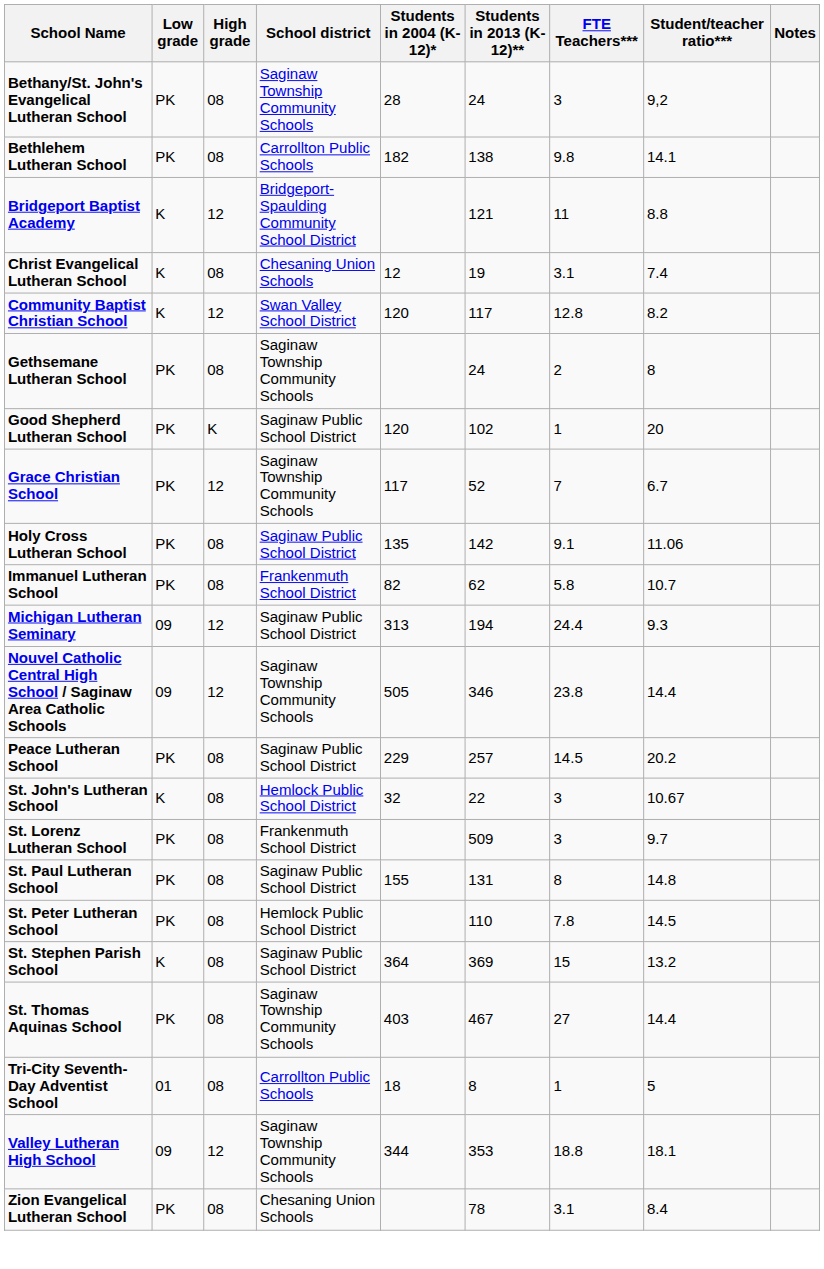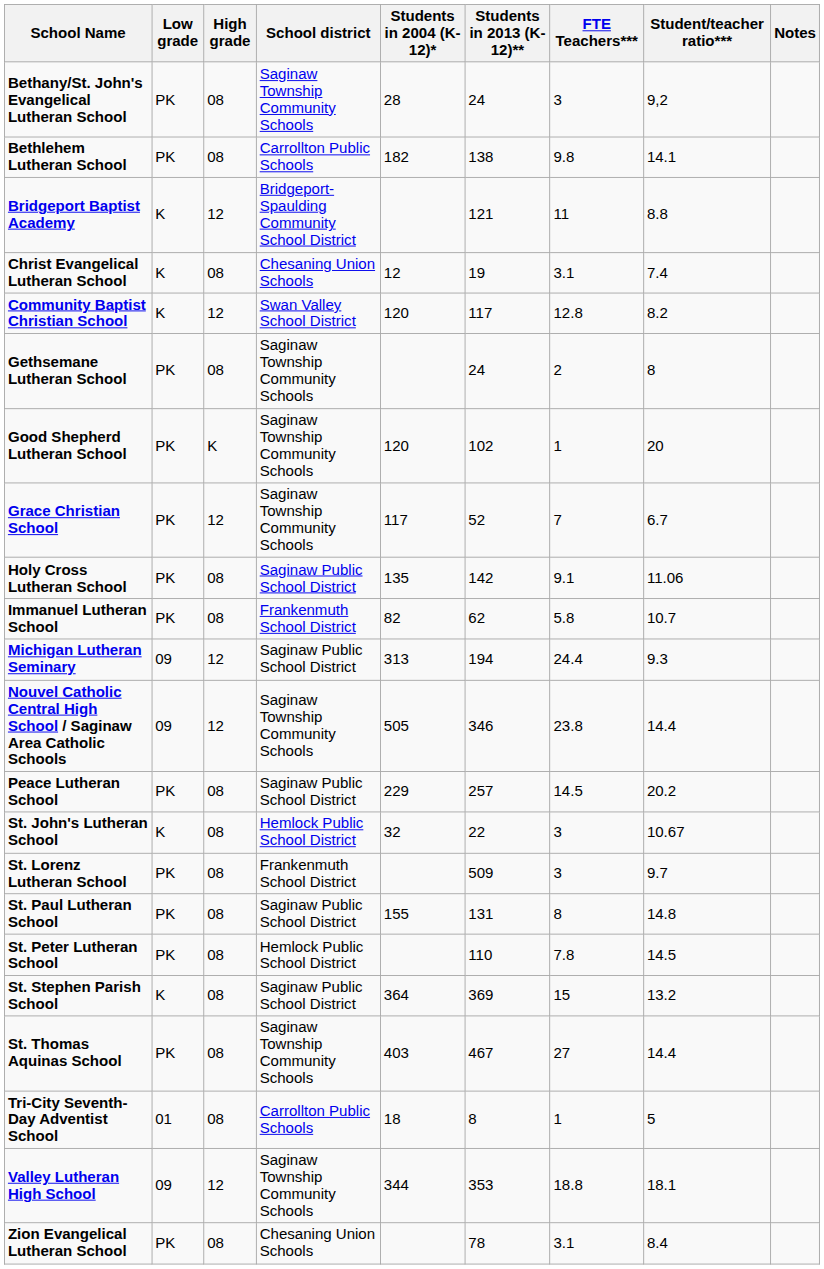Good Shepherd Lutheran School | School district: Saginaw Public School District -> Saginaw Township Community Schools
